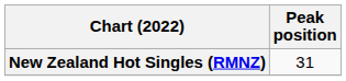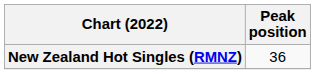New Zealand Hot Singles (RMNZ) | Peak position: 31 -> 36
